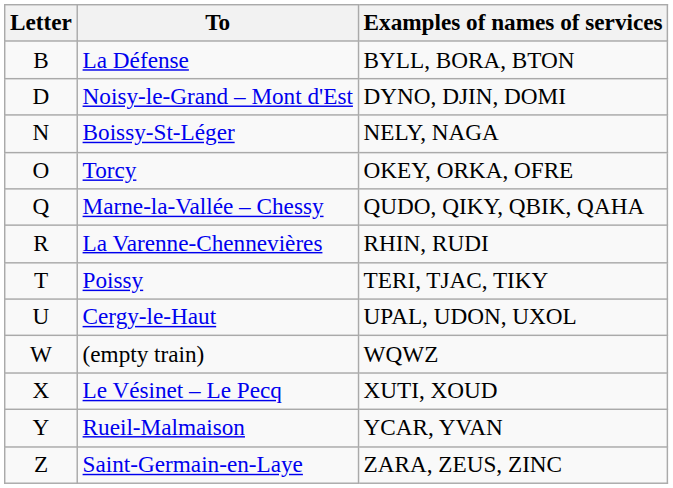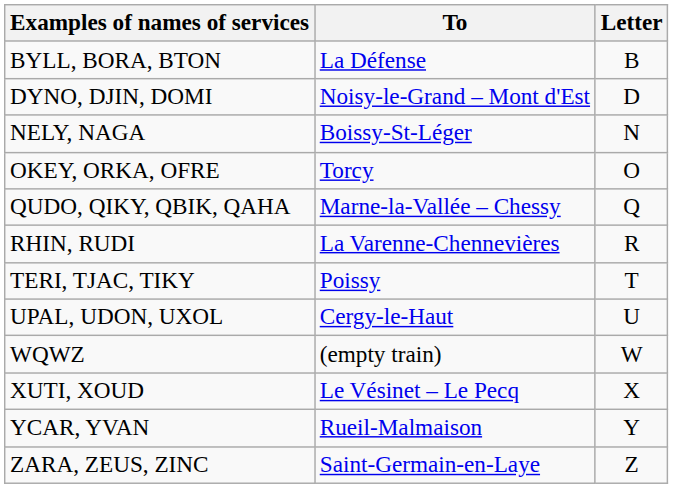columns swapped: Letter <-> Examples of names of services
